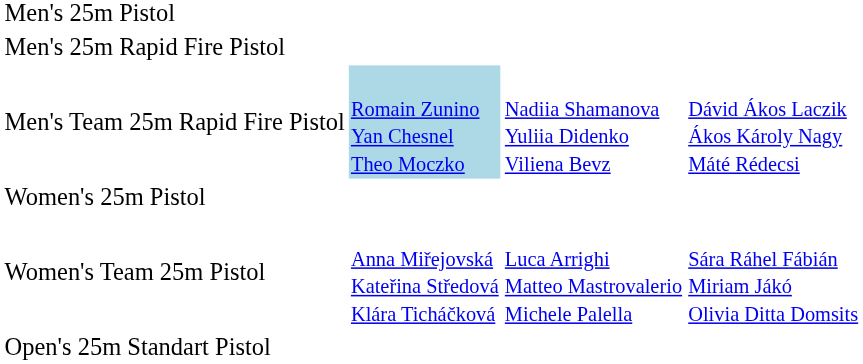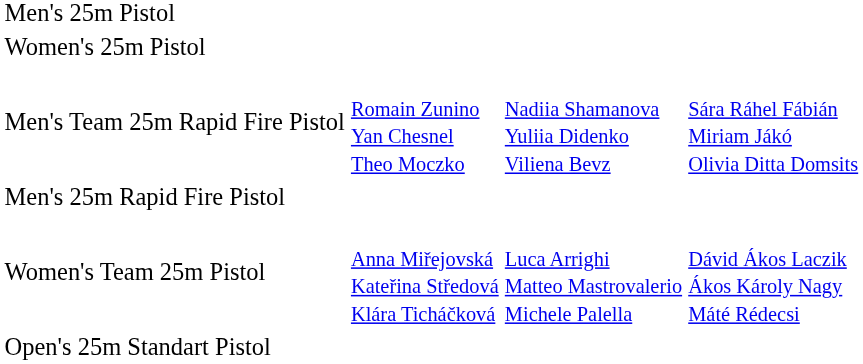rows swapped: Men's 25m Rapid Fire Pistol <-> Women's 25m Pistol
Men's Team 25m Rapid Fire Pistol | column 2: lightblue background -> no background
Men's Team 25m Rapid Fire Pistol | column 4: Dávid Ákos Laczik Ákos Károly Nagy Máté Rédecsi -> Sára Ráhel Fábián Miriam Jákó Olivia Ditta Domsits
Women's Team 25m Pistol | column 4: Sára Ráhel Fábián Miriam Jákó Olivia Ditta Domsits -> Dávid Ákos Laczik Ákos Károly Nagy Máté Rédecsi
